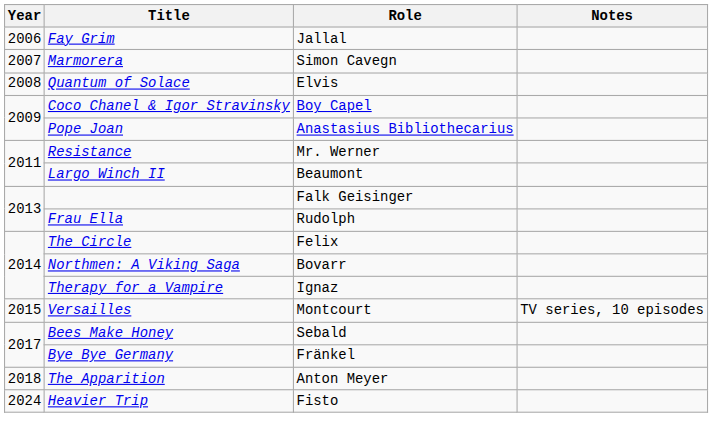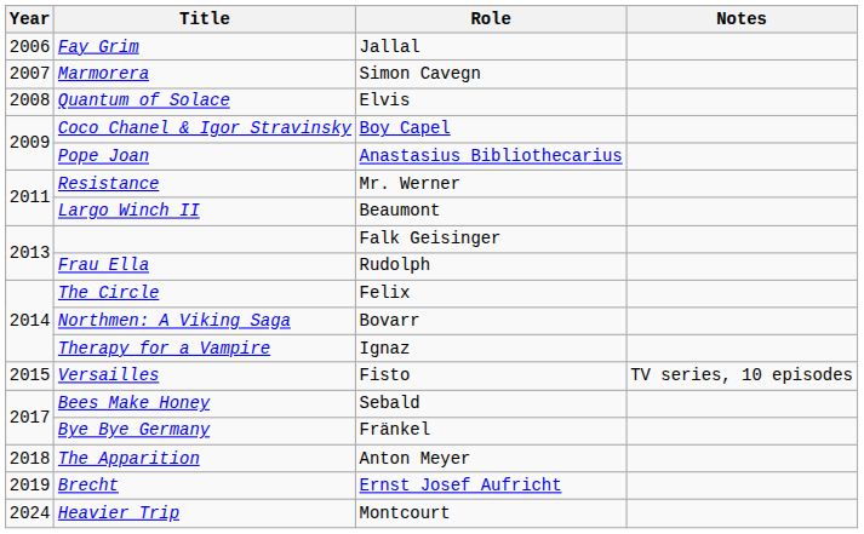Versailles | Role: Montcourt -> Fisto
+ row: 2019 | Brecht | Ernst Josef Aufricht
Heavier Trip | Role: Fisto -> Montcourt
